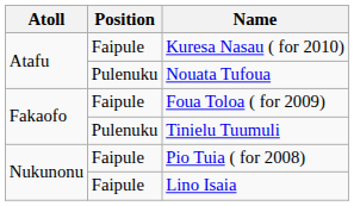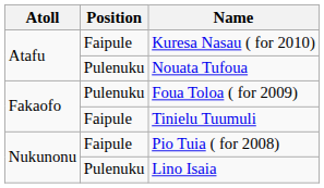Foua Toloa ( for 2009) | Position: Faipule -> Pulenuku
Tinielu Tuumuli | Position: Pulenuku -> Faipule
Lino Isaia | Position: Faipule -> Pulenuku
